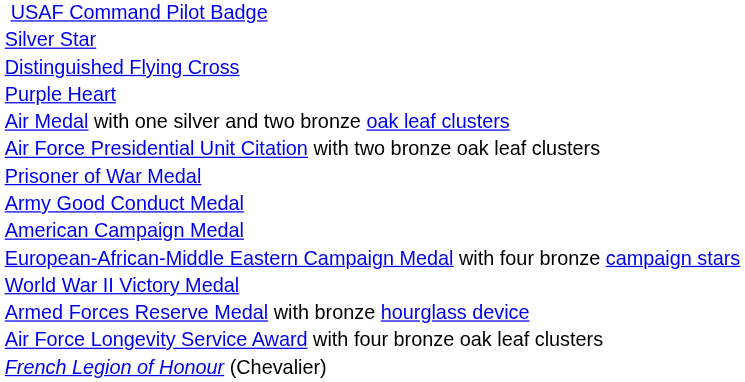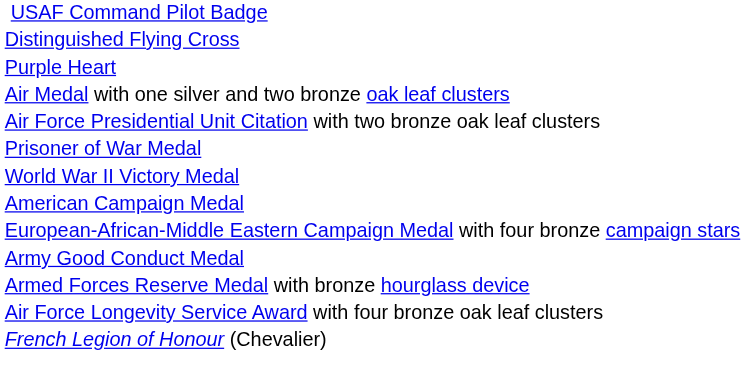- row: Silver Star
rows swapped: Army Good Conduct Medal <-> World War II Victory Medal
